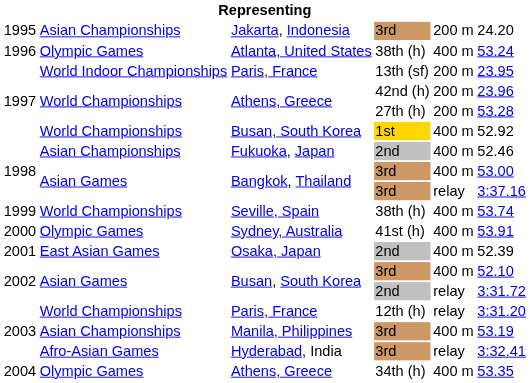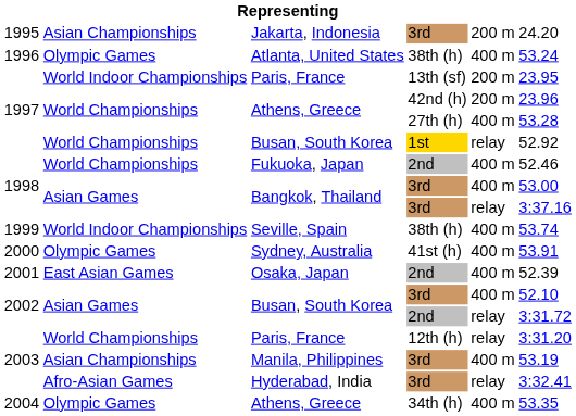Athens, Greece / 27th (h) | column 5: 200 m -> 400 m
Busan, South Korea / 1st | column 5: 400 m -> relay
Fukuoka, Japan | column 2: Asian Championships -> World Championships
Seville, Spain | column 2: World Championships -> World Indoor Championships
